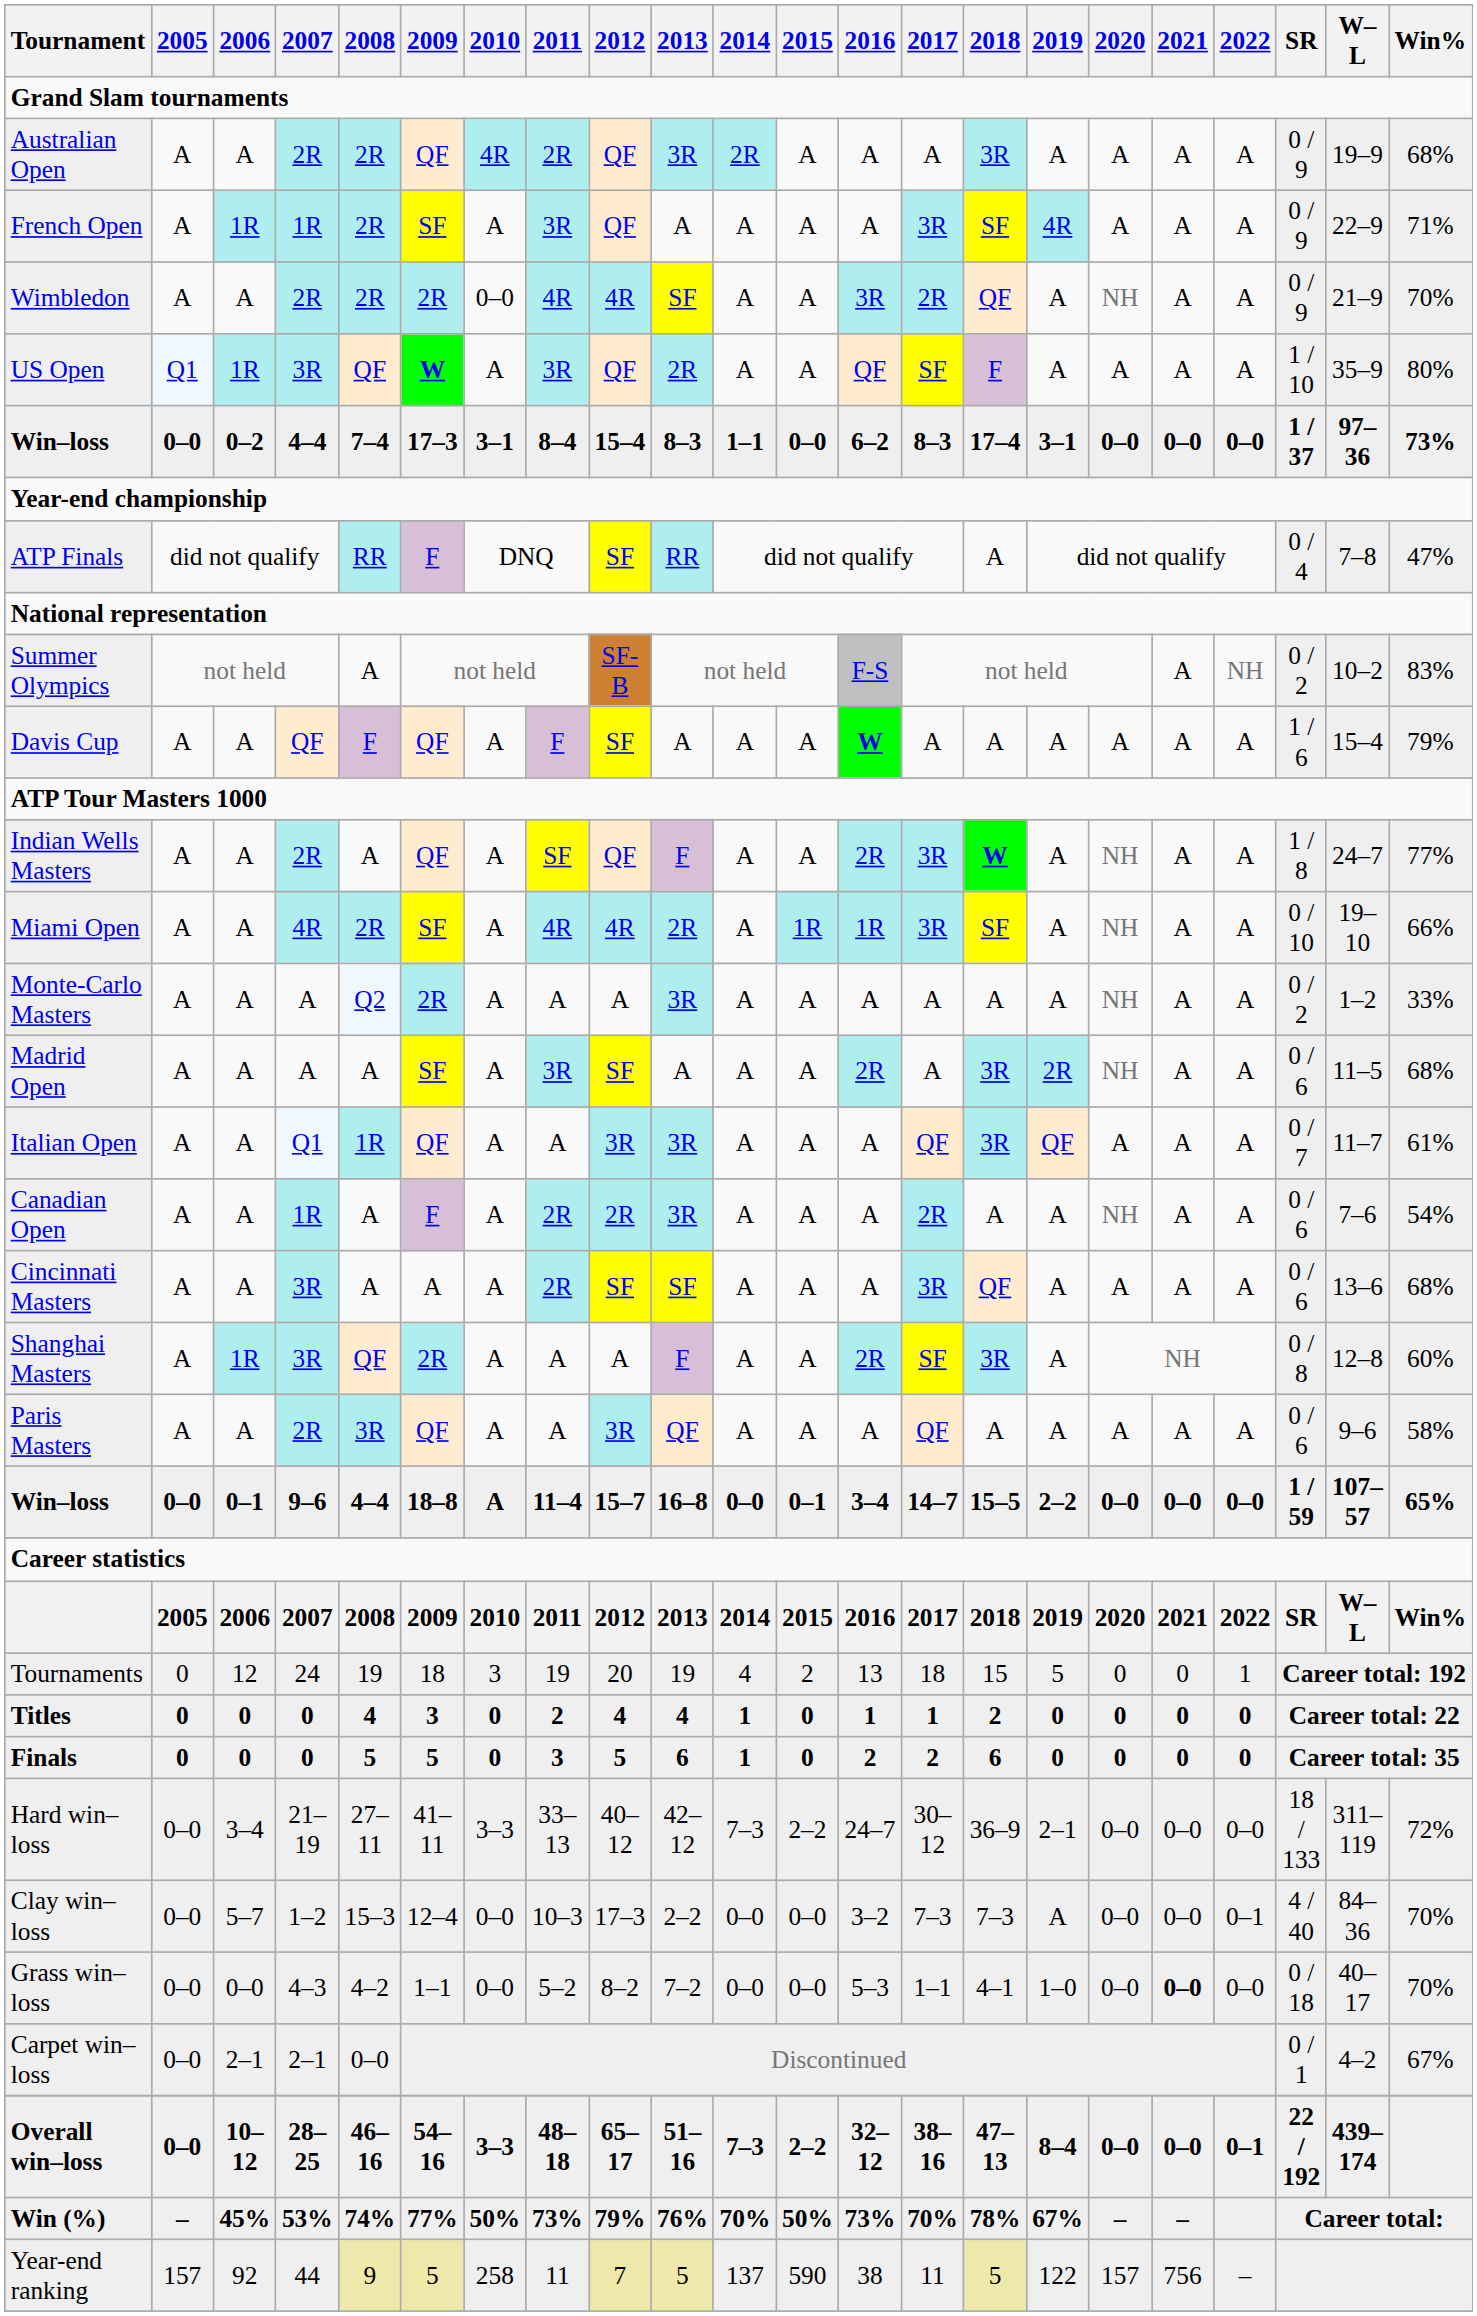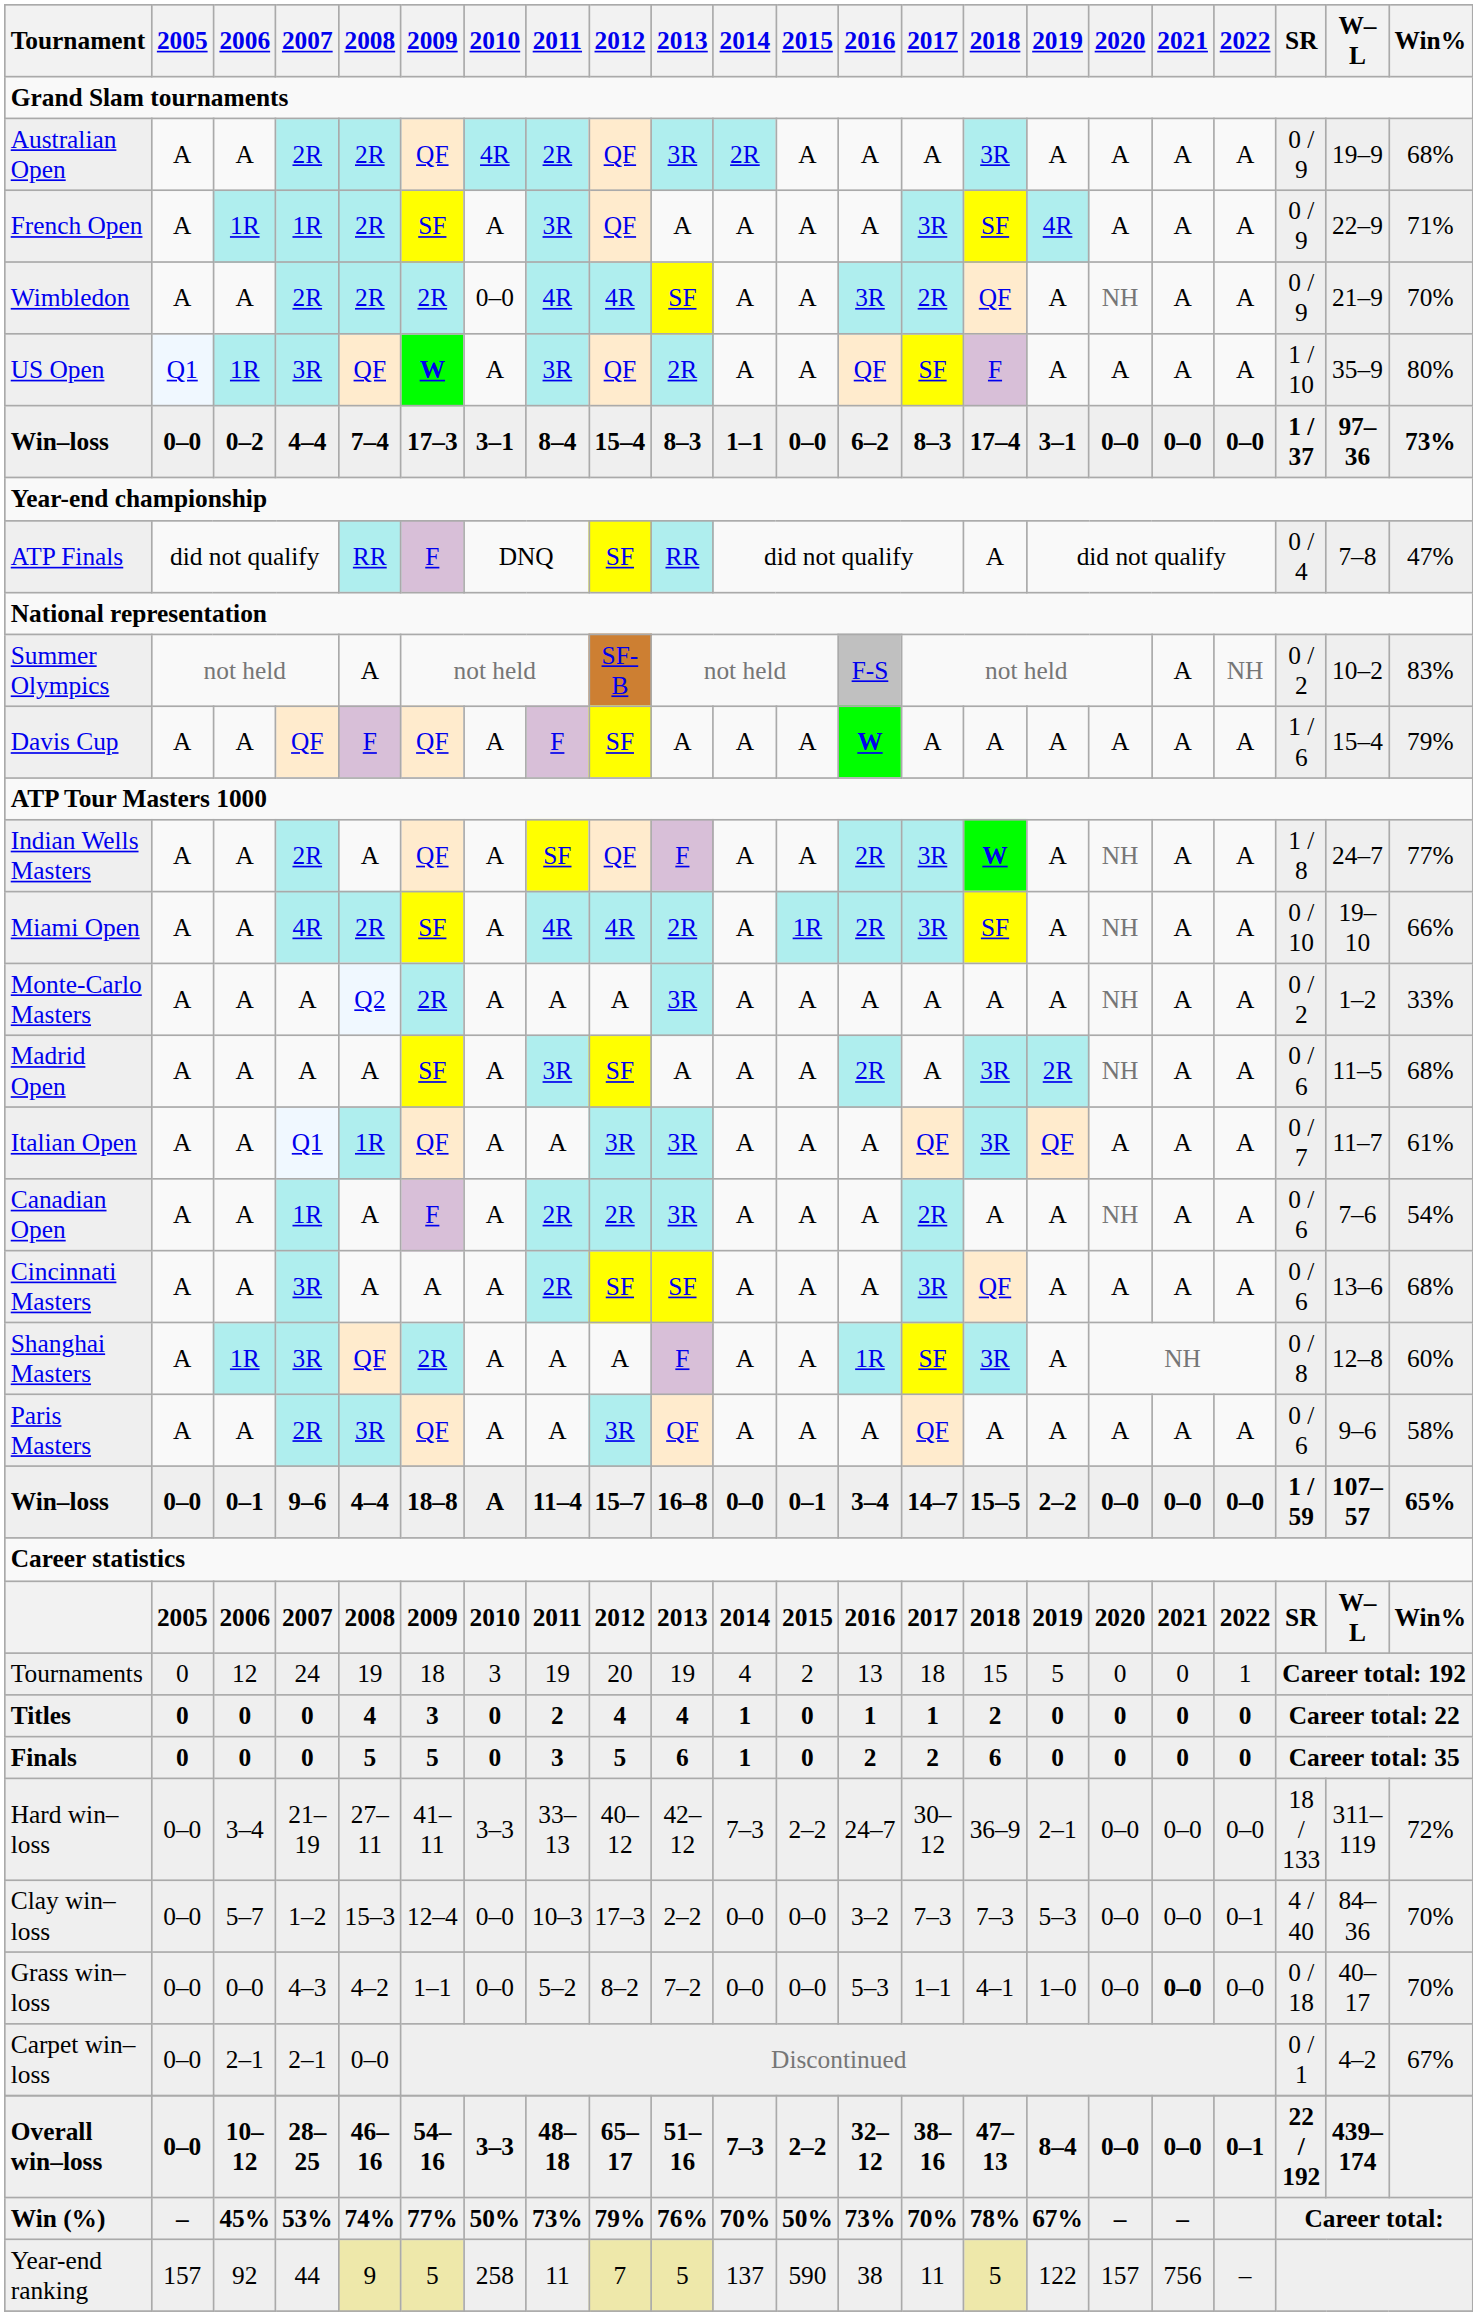Miami Open | 2016: 1R -> 2R
Shanghai Masters | 2016: 2R -> 1R
Clay win–loss | 2019: A -> 5–3
